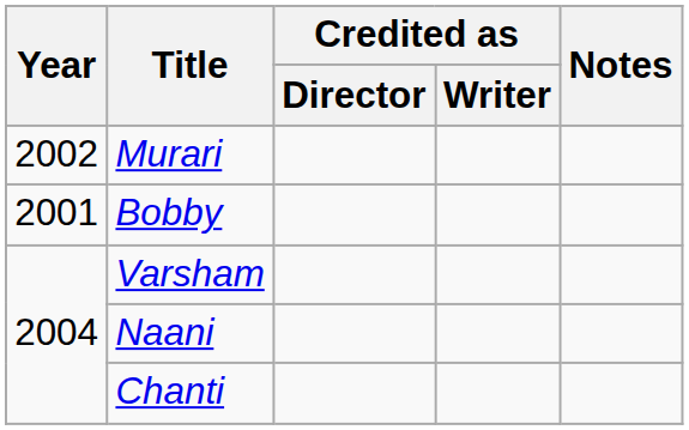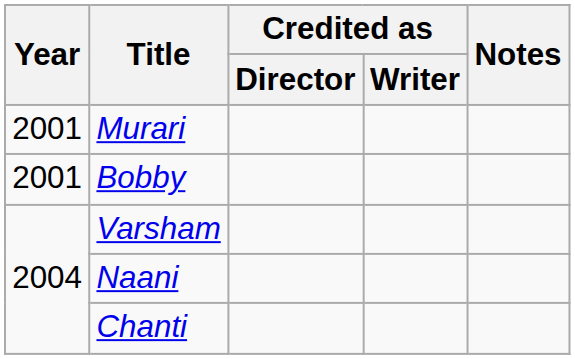Murari | Year: 2002 -> 2001
